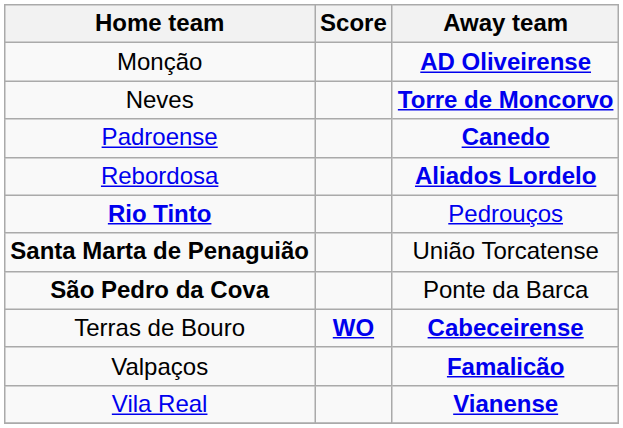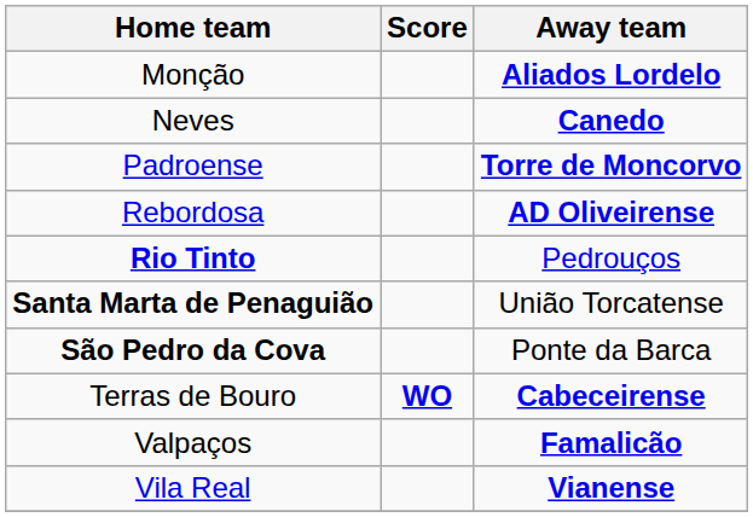Monção | Away team: AD Oliveirense -> Aliados Lordelo
Neves | Away team: Torre de Moncorvo -> Canedo
Padroense | Away team: Canedo -> Torre de Moncorvo
Rebordosa | Away team: Aliados Lordelo -> AD Oliveirense
